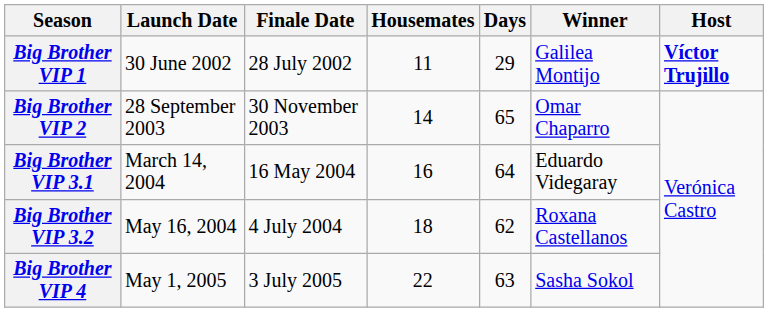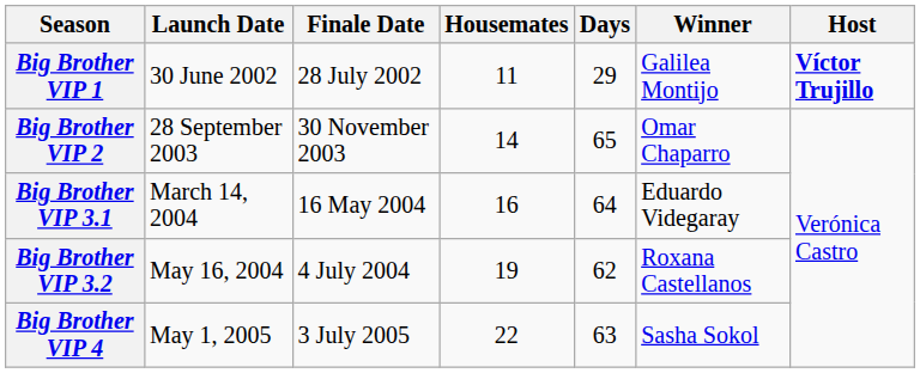Big Brother VIP 3.2 | Housemates: 18 -> 19
